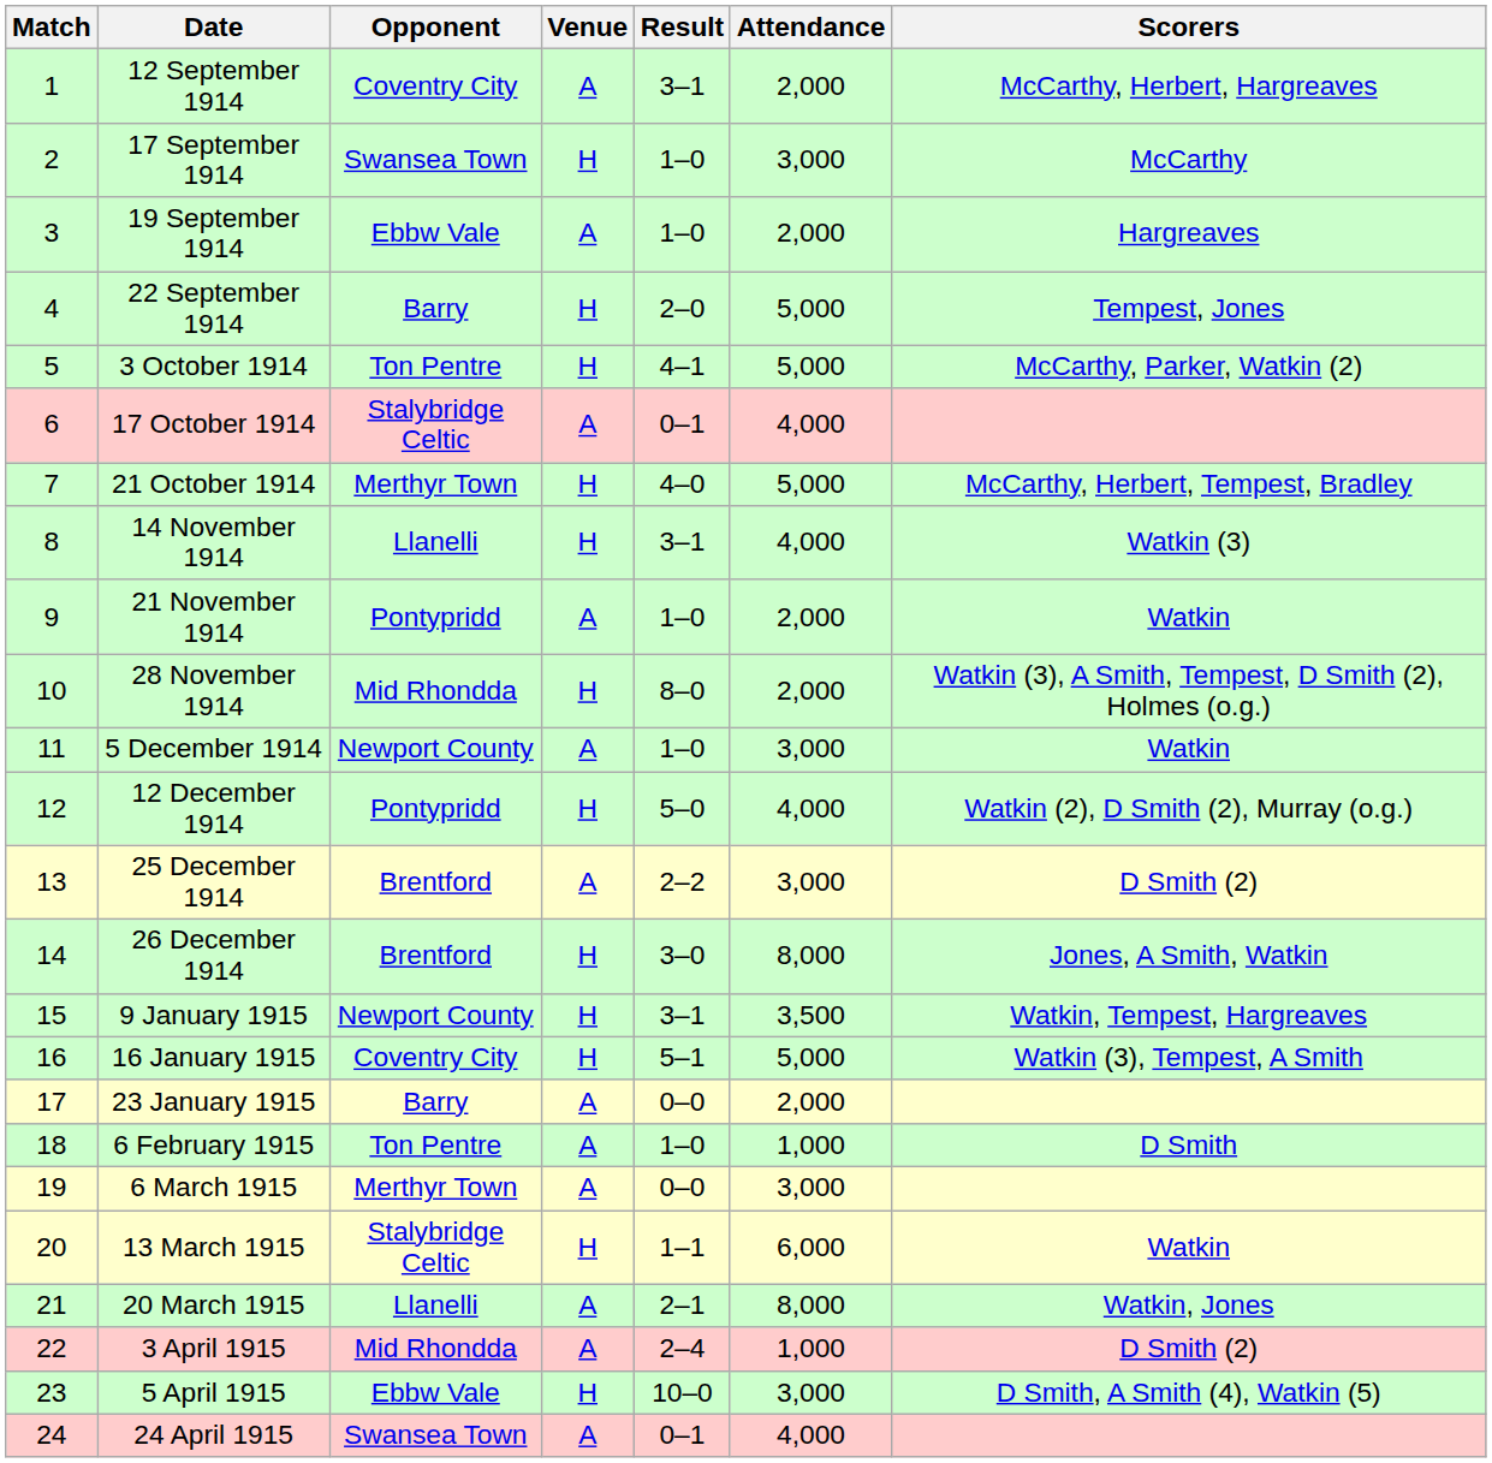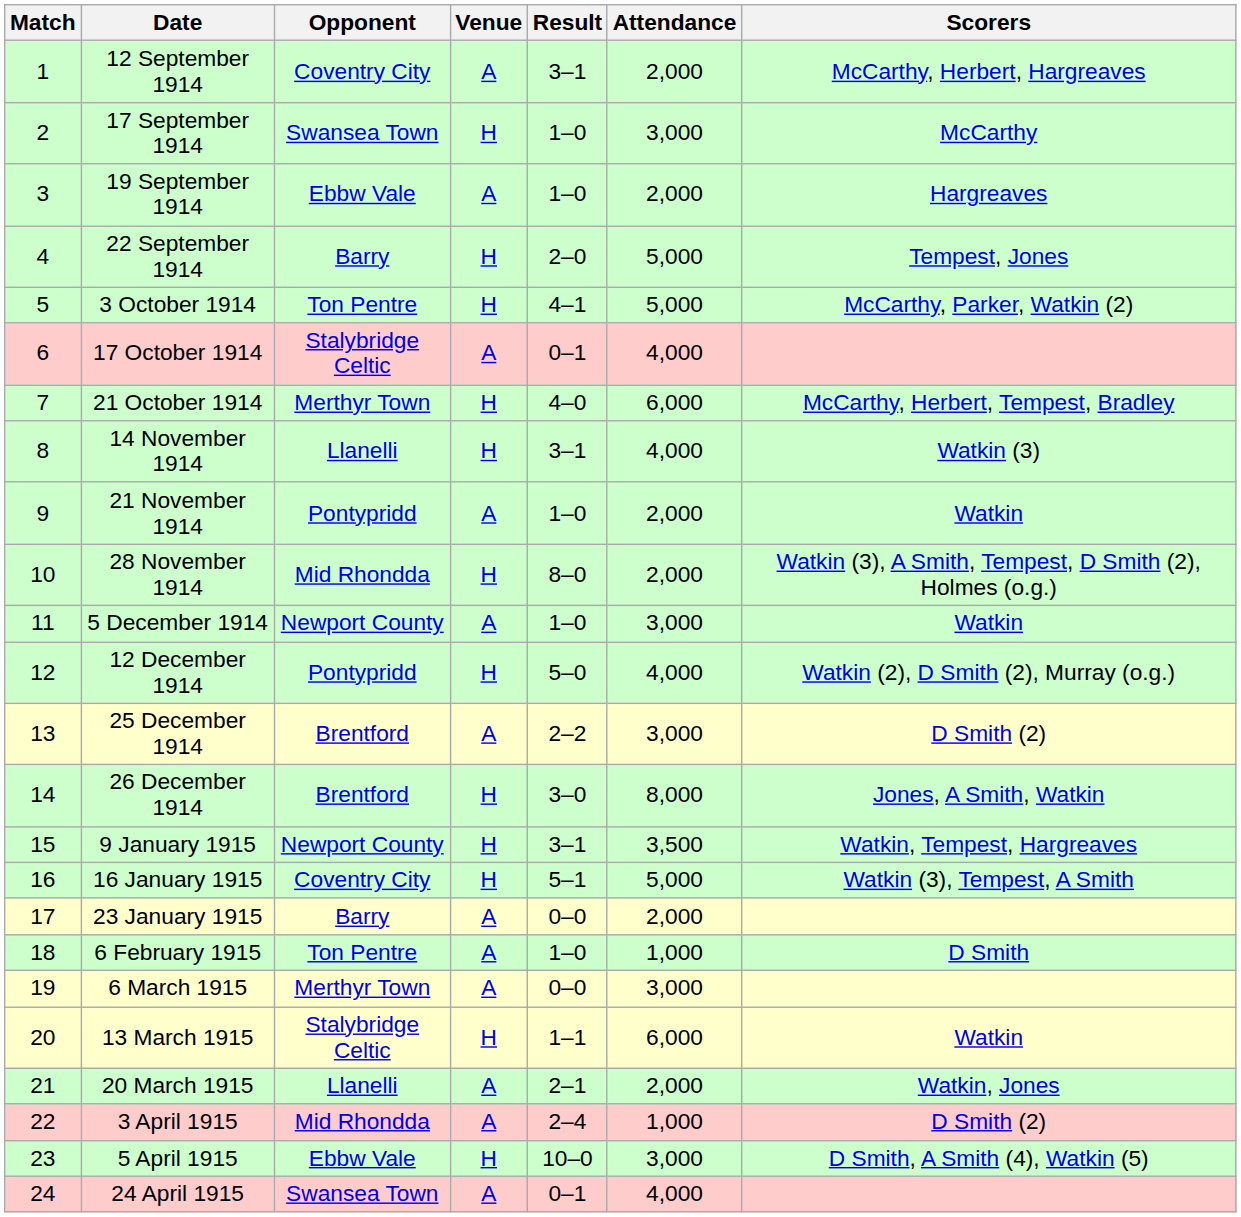21 October 1914 | Attendance: 5,000 -> 6,000
20 March 1915 | Attendance: 8,000 -> 2,000
